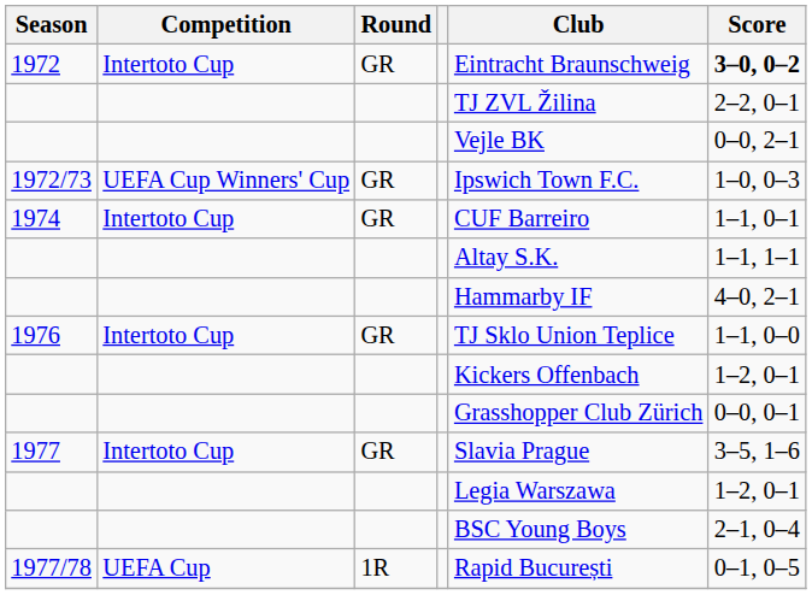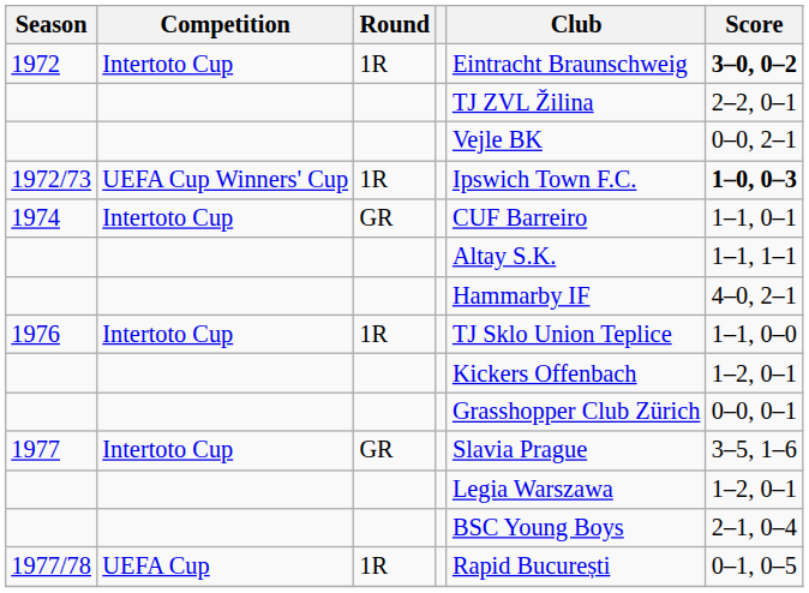1972 | Round: GR -> 1R
1972/73 | Round: GR -> 1R
1972/73 | Score: normal -> bold
1976 | Round: GR -> 1R
